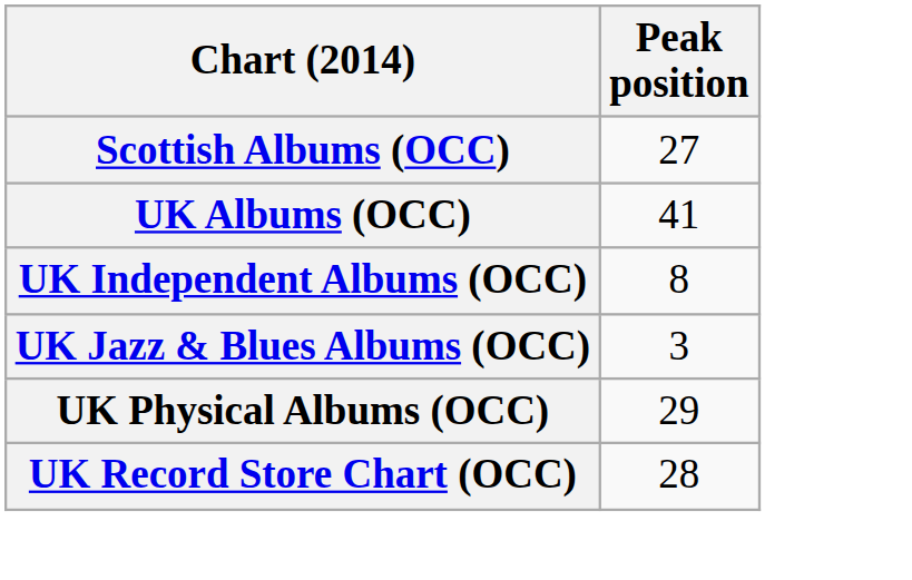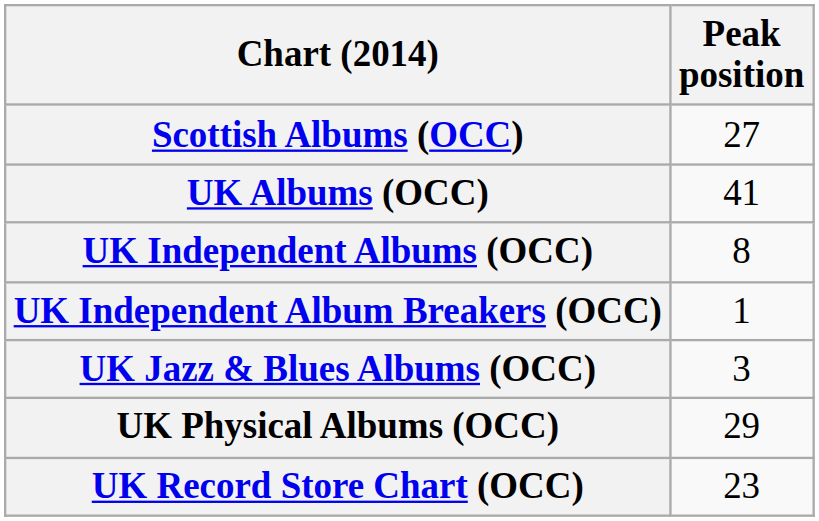+ row: UK Independent Album Breakers (OCC) | 1
UK Record Store Chart (OCC) | Peak position: 28 -> 23
